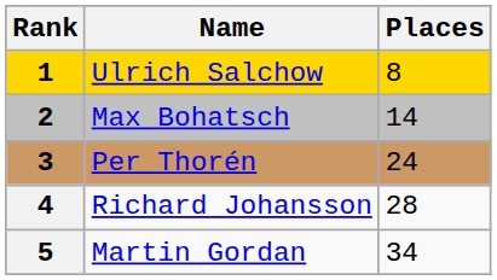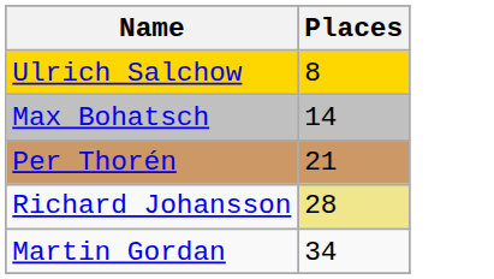- column: Rank | 1 | 2 | 3 | 4 | 5
Per Thorén | Places: 24 -> 21
Richard Johansson | Places: no background -> khaki background
